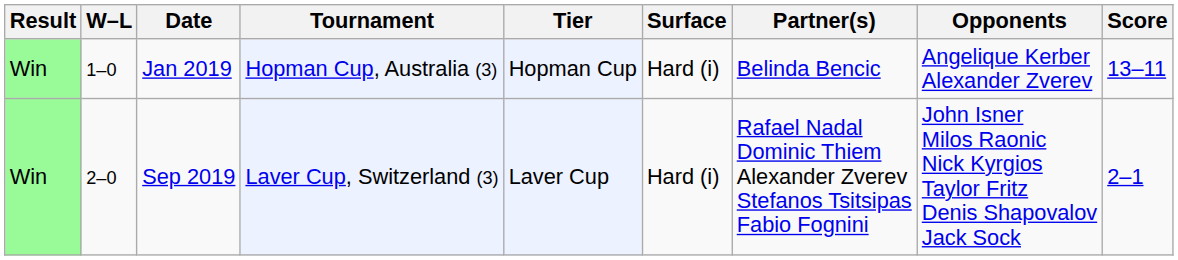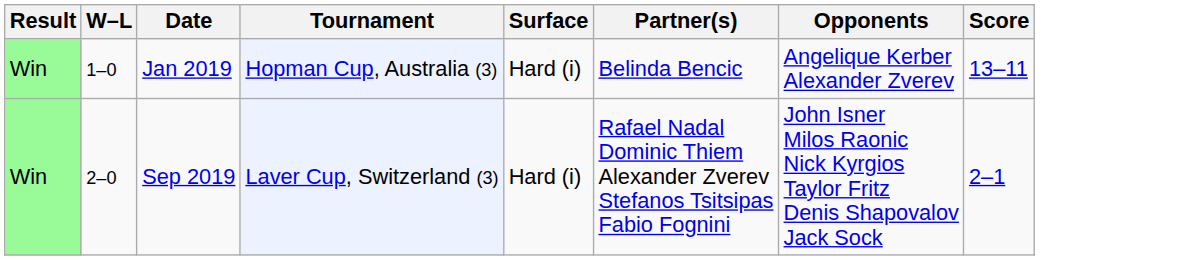- column: Tier | Hopman Cup | Laver Cup
